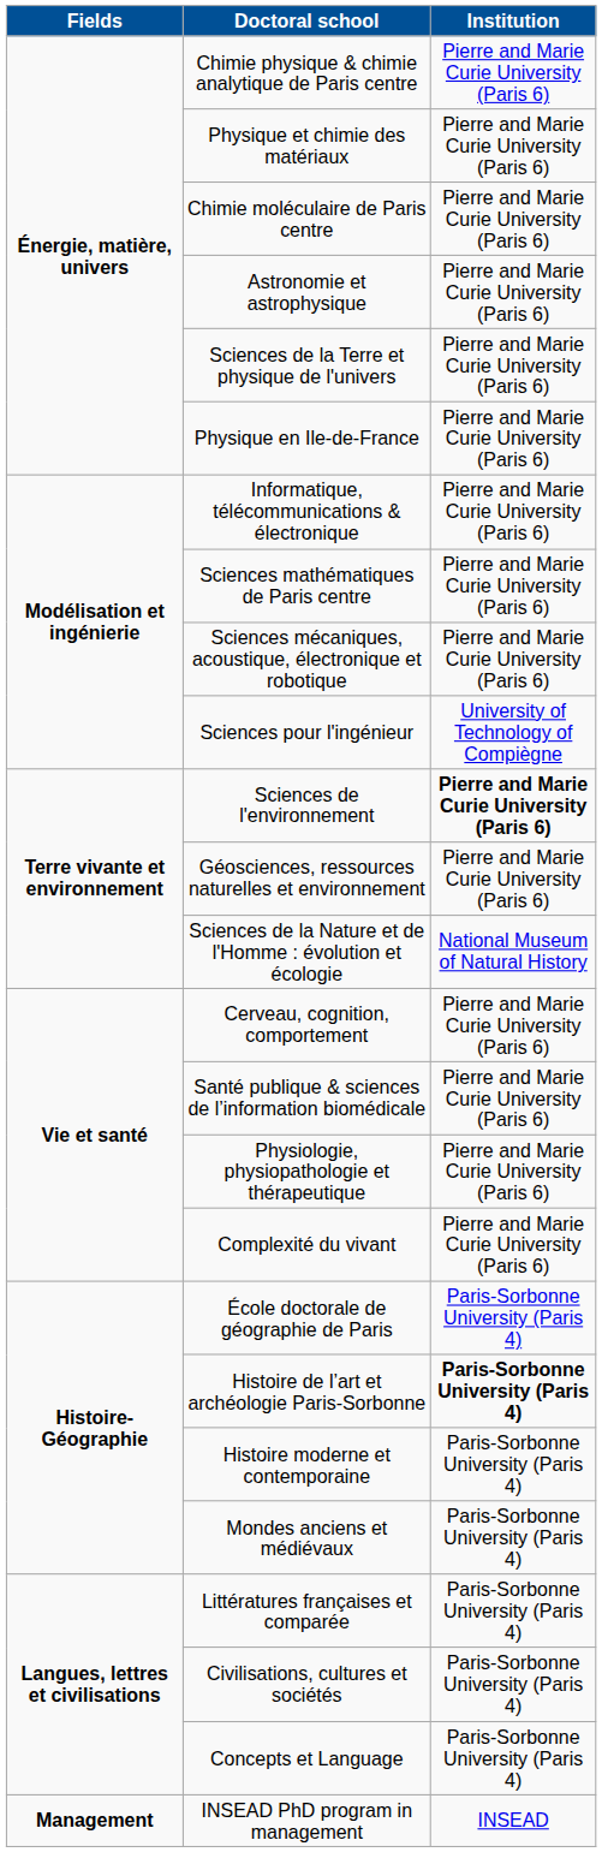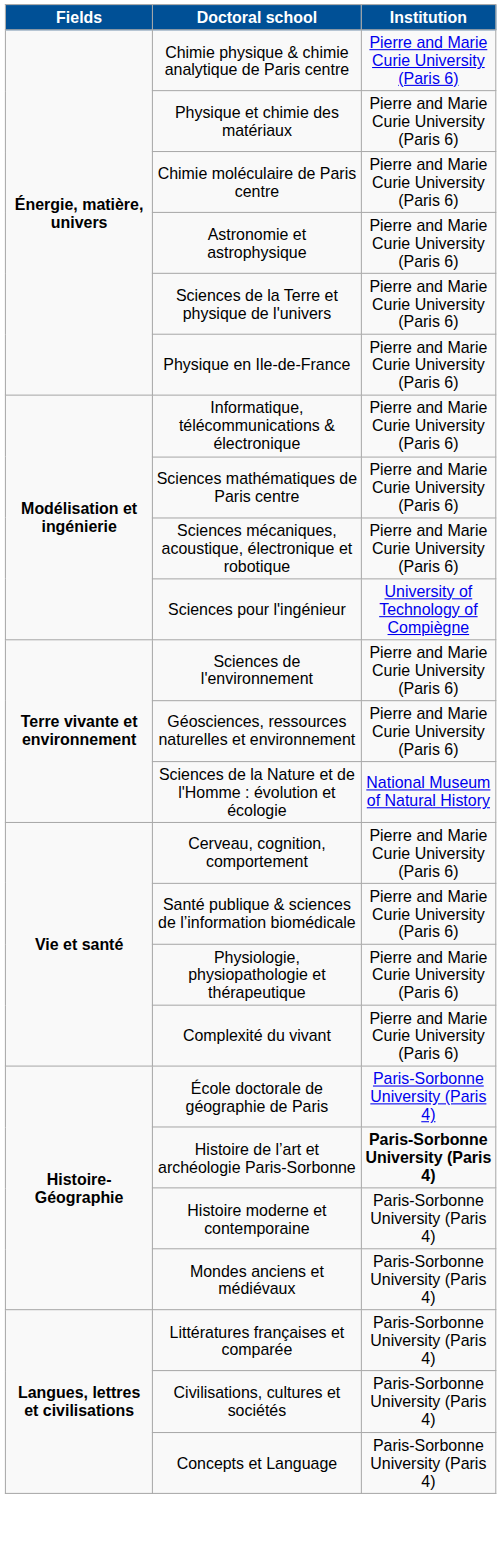Sciences de l'environnement | Institution: bold -> normal
- row: Management | INSEAD PhD program in management | INSEAD
